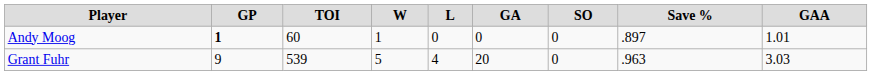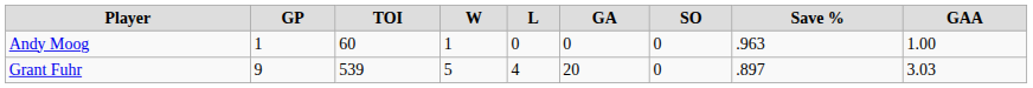Andy Moog | GP: bold -> normal
Andy Moog | Save %: .897 -> .963
Andy Moog | GAA: 1.01 -> 1.00
Grant Fuhr | Save %: .963 -> .897
